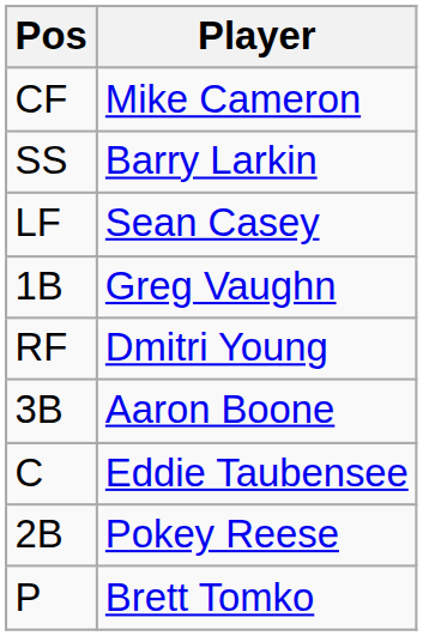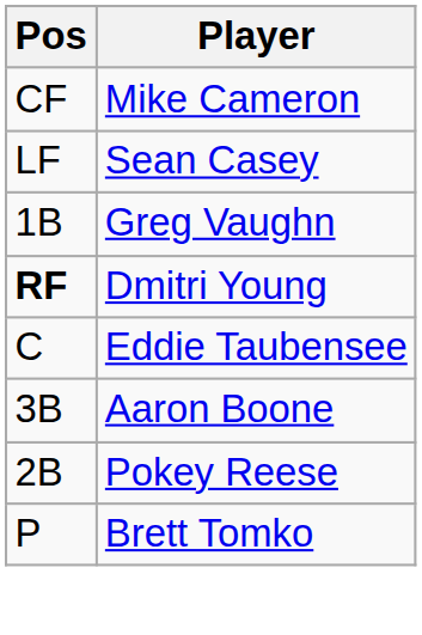- row: SS | Barry Larkin
Dmitri Young | Pos: normal -> bold
rows swapped: Eddie Taubensee <-> Aaron Boone
